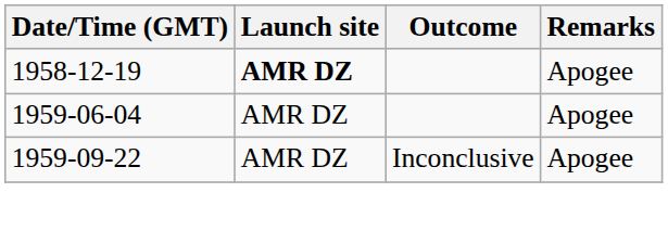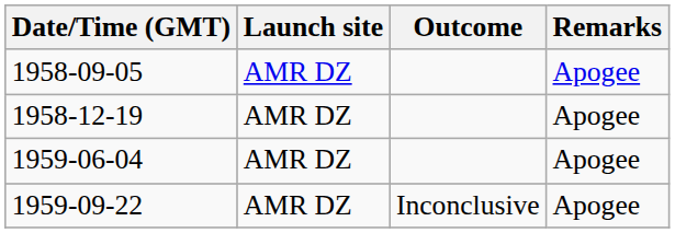+ row: 1958-09-05 | AMR DZ | Apogee
1958-12-19 | Launch site: bold -> normal
